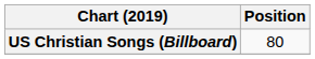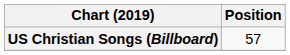US Christian Songs (Billboard) | Position: 80 -> 57
